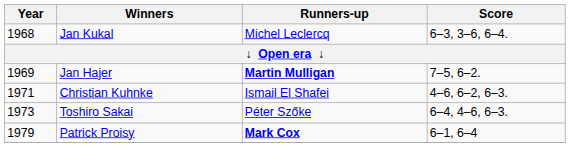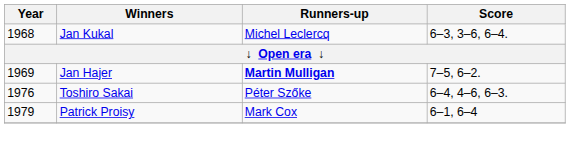- row: 1971 | Christian Kuhnke | Ismail El Shafei | 4–6, 6–2, 6–3.
Toshiro Sakai | Year: 1973 -> 1976
Patrick Proisy | Runners-up: bold -> normal
